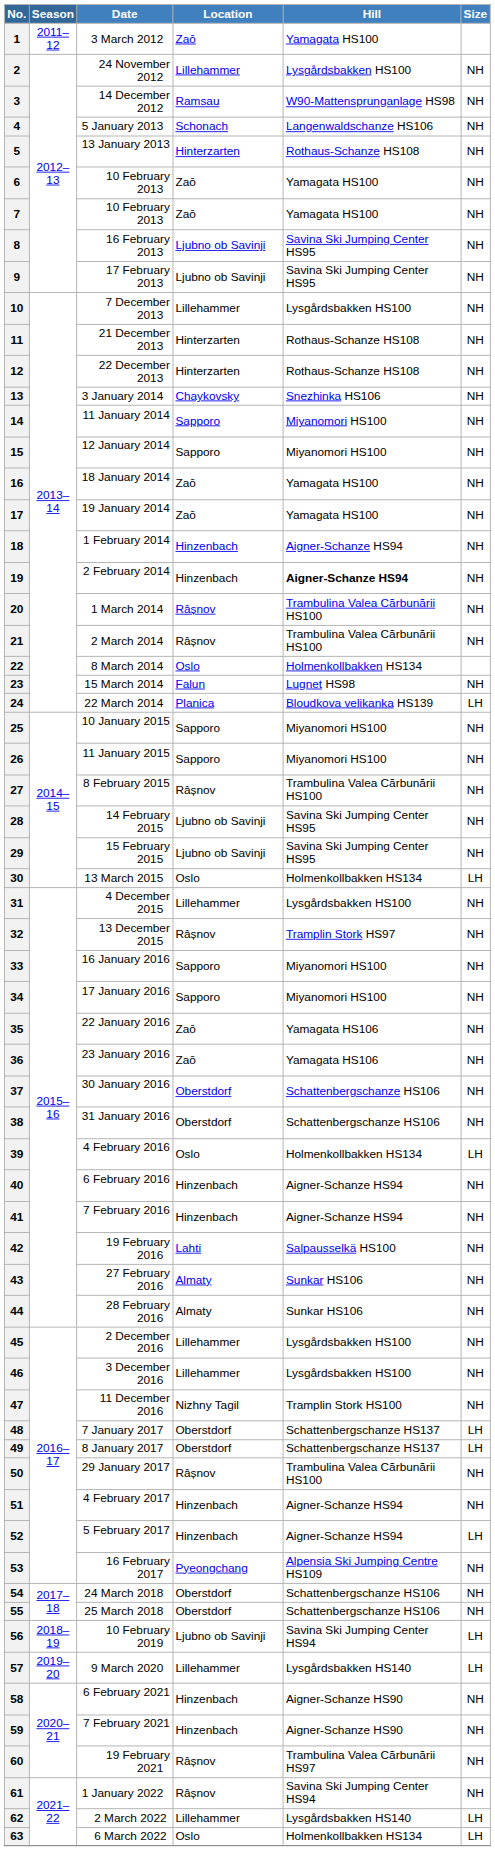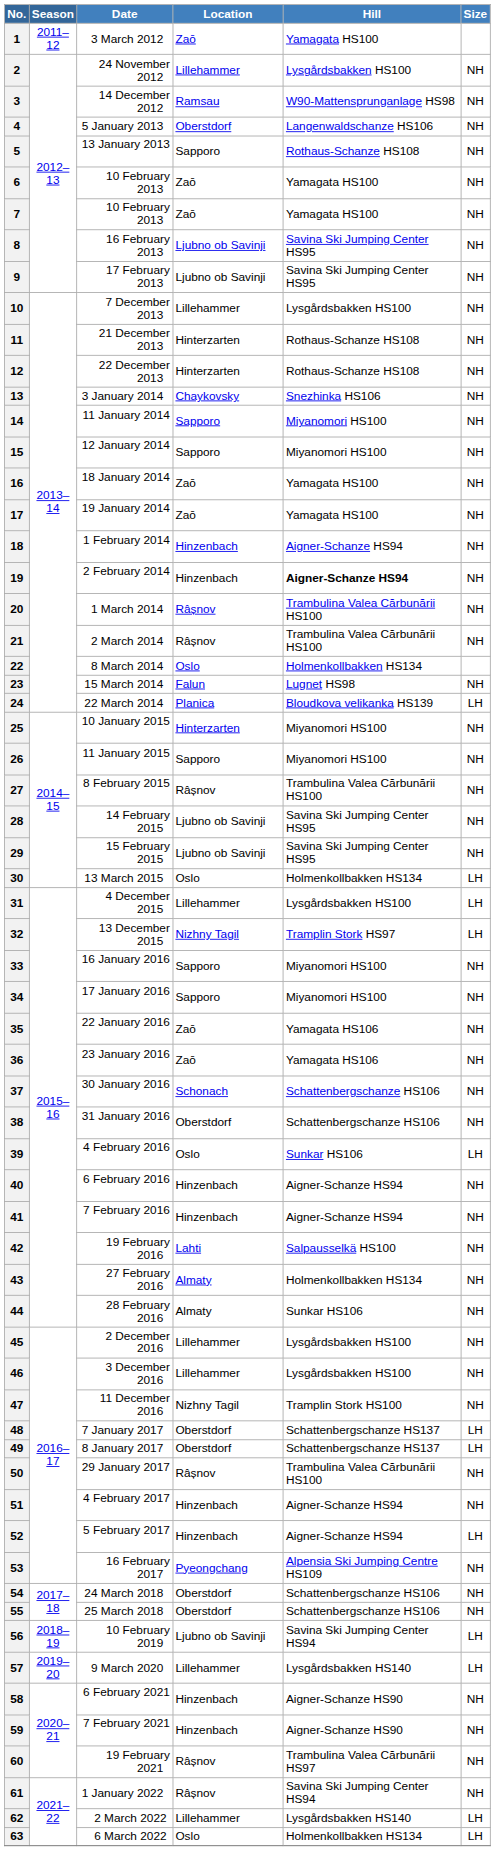4 | Location: Schonach -> Oberstdorf
5 | Location: Hinterzarten -> Sapporo
25 | Location: Sapporo -> Hinterzarten
31 | Size: NH -> LH
32 | Location: Râșnov -> Nizhny Tagil
32 | Size: NH -> LH
37 | Location: Oberstdorf -> Schonach
39 | Hill: Holmenkollbakken HS134 -> Sunkar HS106
43 | Hill: Sunkar HS106 -> Holmenkollbakken HS134
